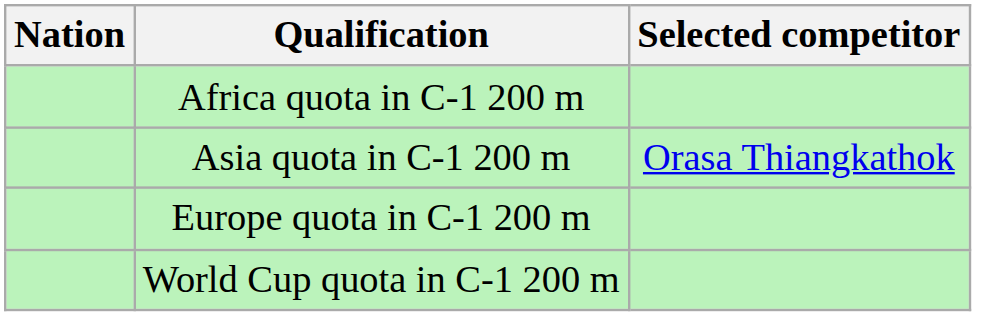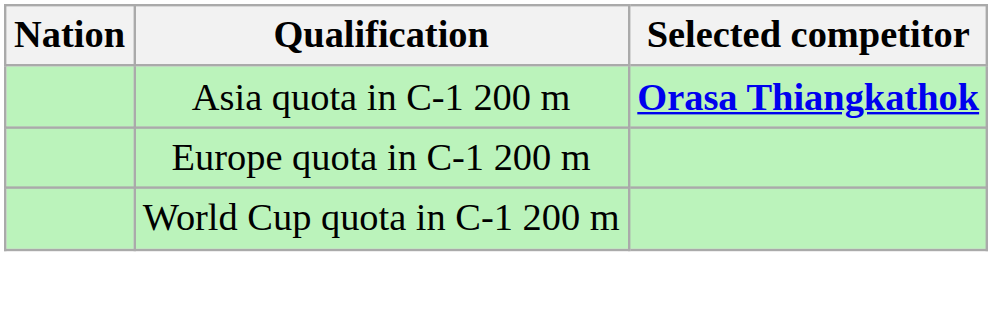- row: Africa quota in C-1 200 m
Asia quota in C-1 200 m | Selected competitor: normal -> bold
